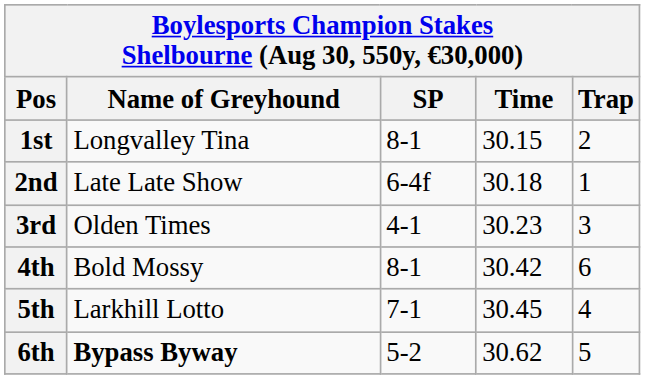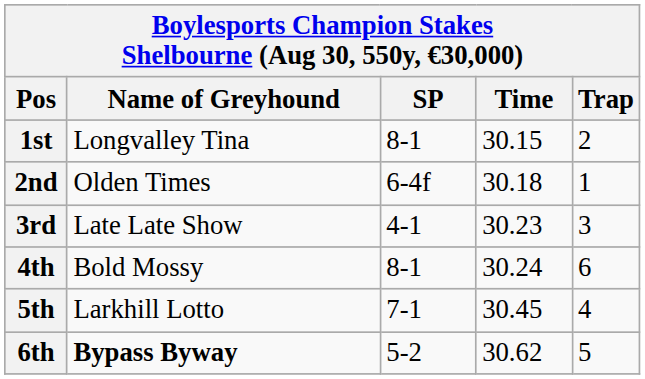2nd | Name of Greyhound: Late Late Show -> Olden Times
3rd | Name of Greyhound: Olden Times -> Late Late Show
4th | Time: 30.42 -> 30.24
